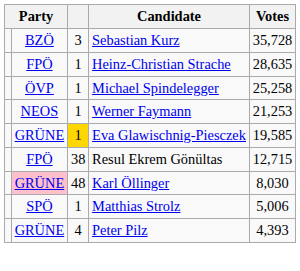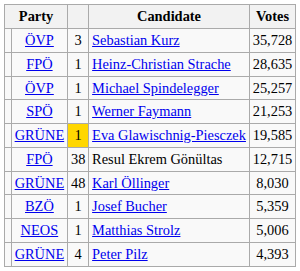Sebastian Kurz | column 2: BZÖ -> ÖVP
Michael Spindelegger | Votes: 25,258 -> 25,257
Werner Faymann | column 2: NEOS -> SPÖ
Karl Öllinger | column 2: pink background -> no background
+ row: BZÖ | 1 | Josef Bucher | 5,359
Matthias Strolz | column 2: SPÖ -> NEOS
